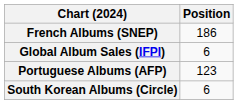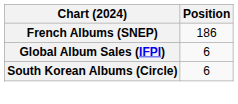- row: Portuguese Albums (AFP) | 123
